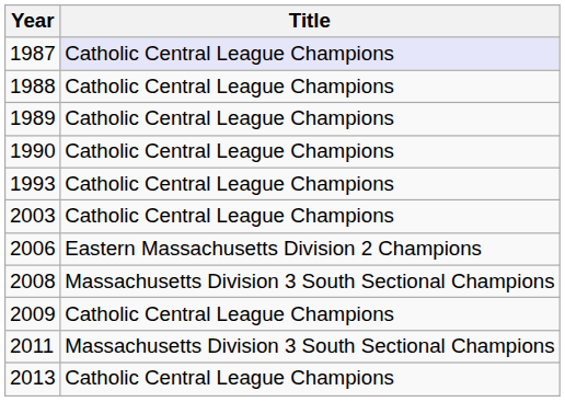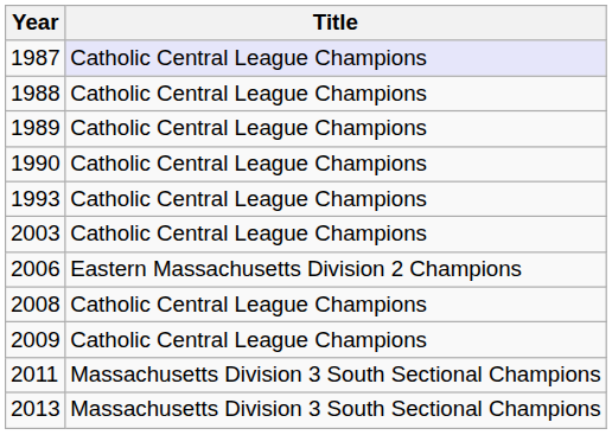2008 | Title: Massachusetts Division 3 South Sectional Champions -> Catholic Central League Champions
2013 | Title: Catholic Central League Champions -> Massachusetts Division 3 South Sectional Champions
